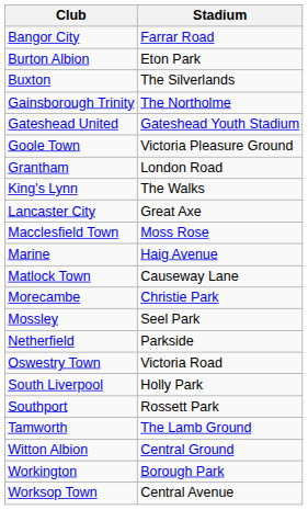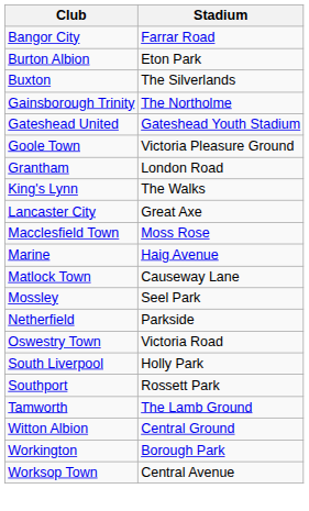- row: Morecambe | Christie Park
